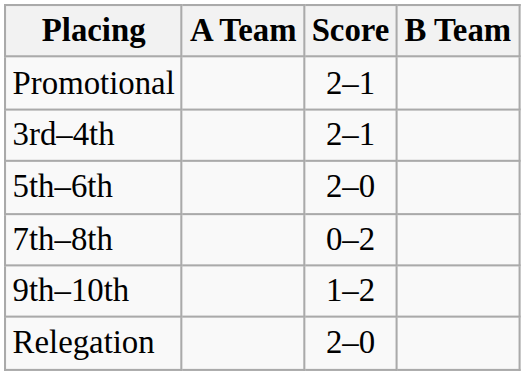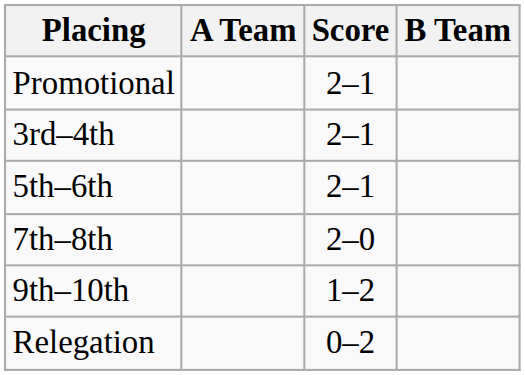5th–6th | Score: 2–0 -> 2–1
7th–8th | Score: 0–2 -> 2–0
Relegation | Score: 2–0 -> 0–2
